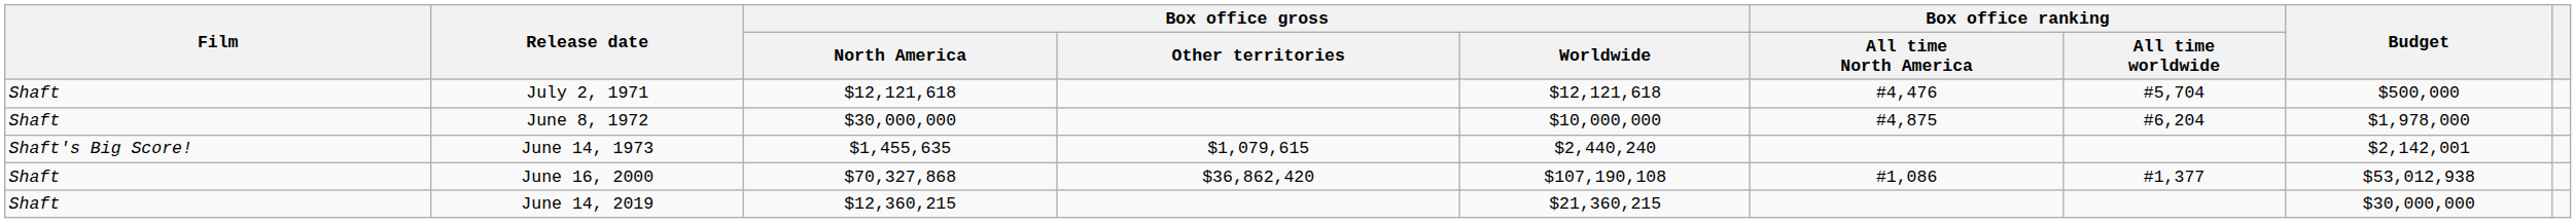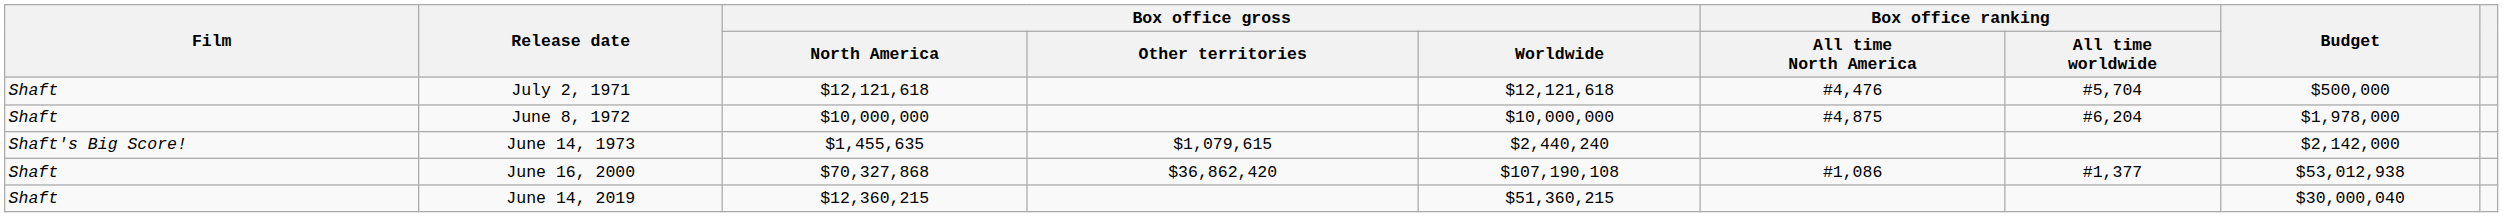June 8, 1972 | Box office gross / North America: $30,000,000 -> $10,000,000
June 14, 1973 | Budget: $2,142,001 -> $2,142,000
June 14, 2019 | Box office gross / Worldwide: $21,360,215 -> $51,360,215
June 14, 2019 | Budget: $30,000,000 -> $30,000,040
